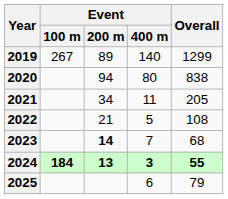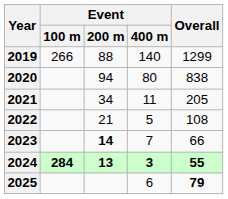2019 | Event / 100 m: 267 -> 266
2019 | Event / 200 m: 89 -> 88
2023 | Overall: 68 -> 66
2024 | Event / 100 m: 184 -> 284
2025 | Overall: normal -> bold
